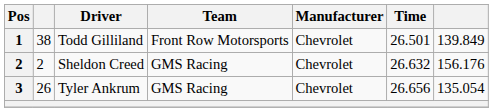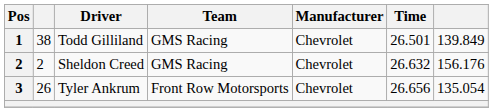Todd Gilliland | Team: Front Row Motorsports -> GMS Racing
Tyler Ankrum | Team: GMS Racing -> Front Row Motorsports
